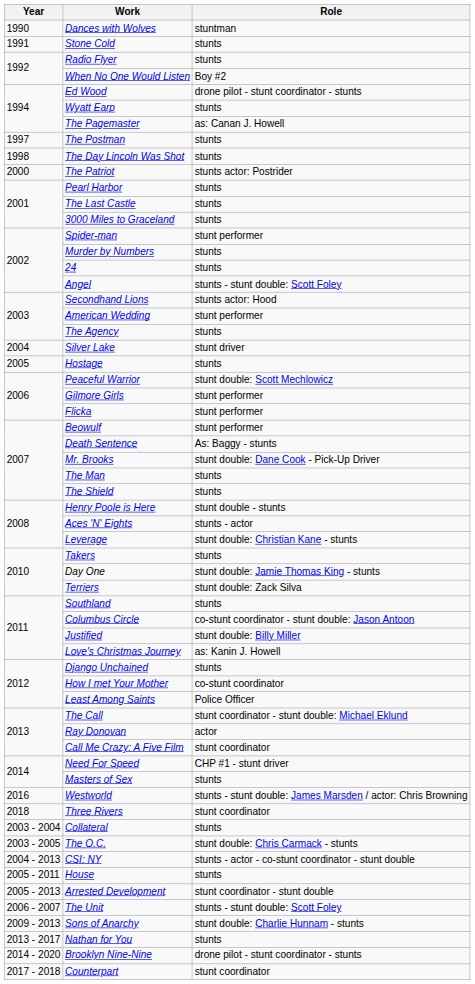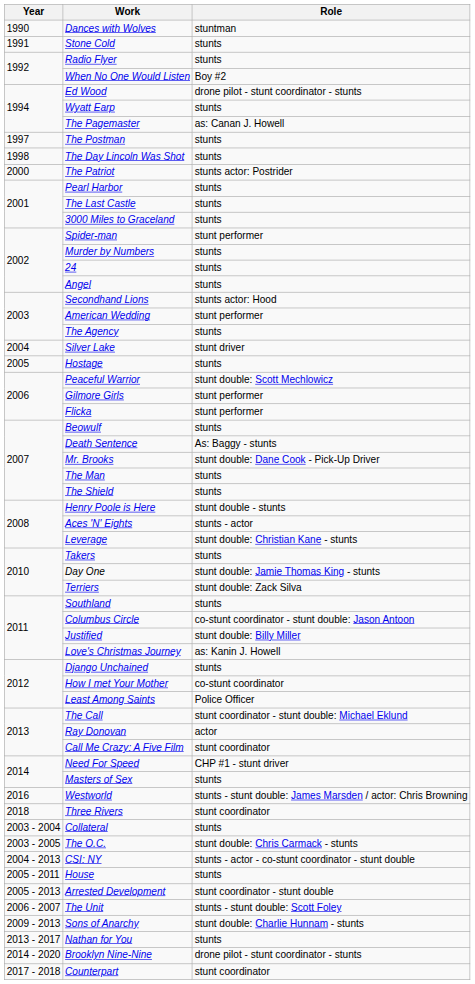Angel | Role: stunts - stunt double: Scott Foley -> stunts
Beowulf | Role: stunt performer -> stunts
